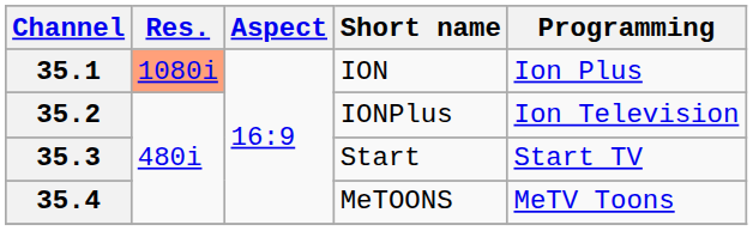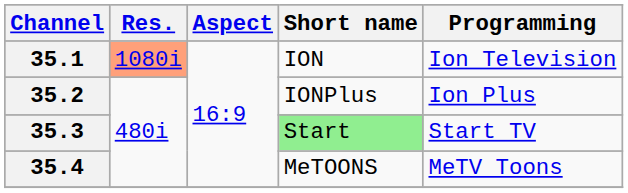35.1 | Programming: Ion Plus -> Ion Television
35.2 | Programming: Ion Television -> Ion Plus
35.3 | Short name: no background -> lightgreen background
